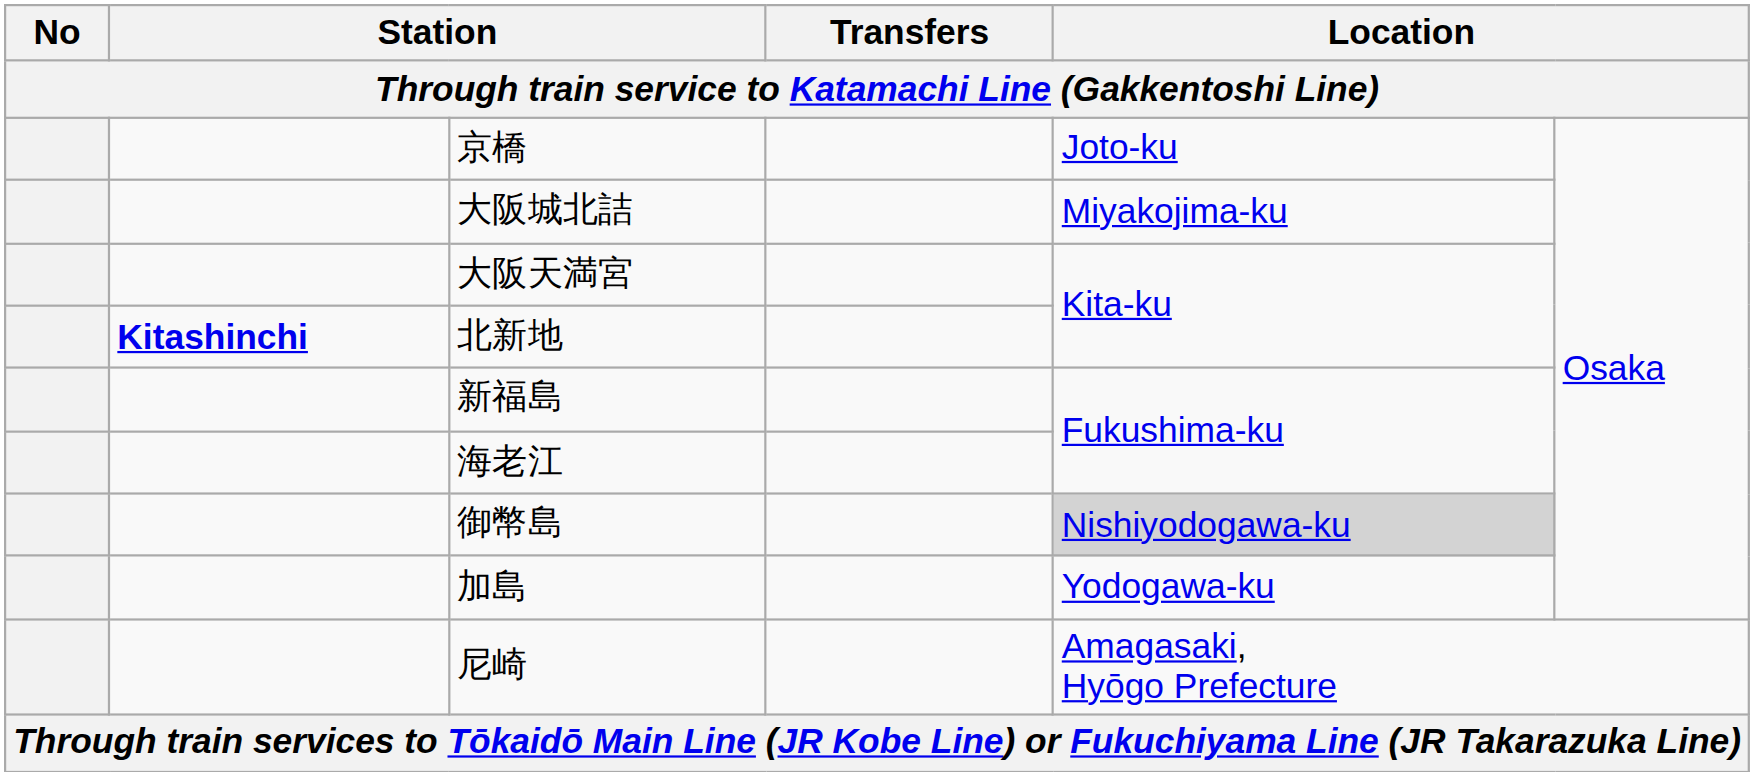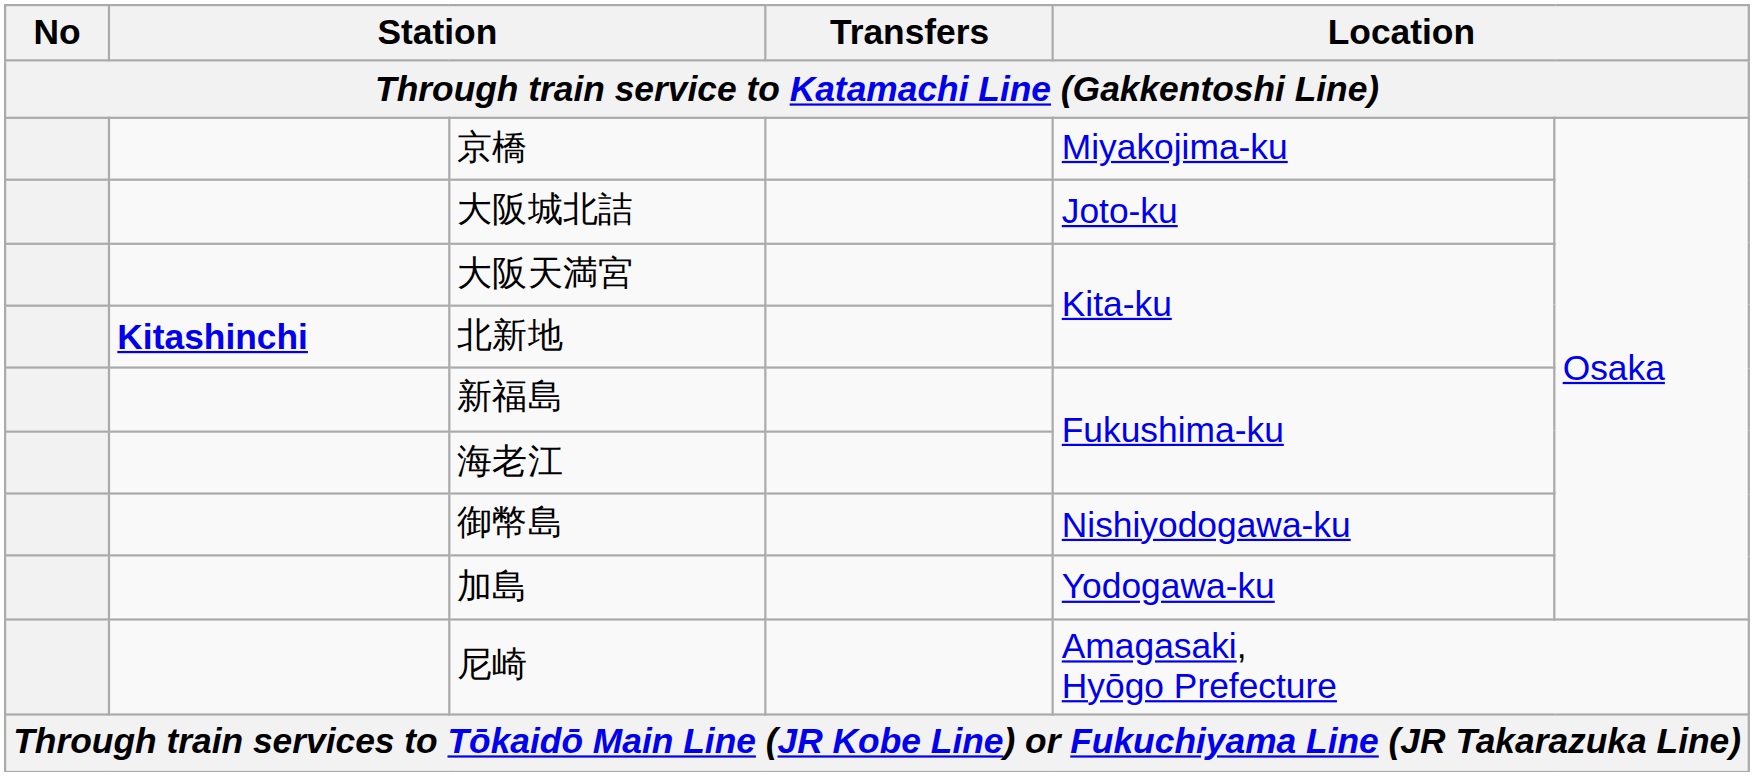京橋 | column 5: Joto-ku -> Miyakojima-ku
大阪城北詰 | column 5: Miyakojima-ku -> Joto-ku
御幣島 | column 5: lightgrey background -> no background
